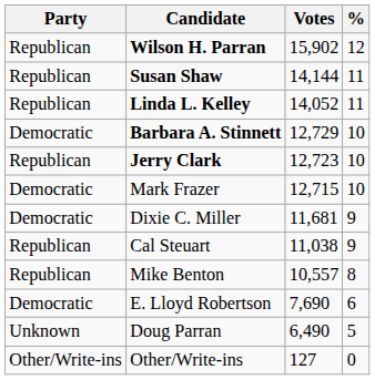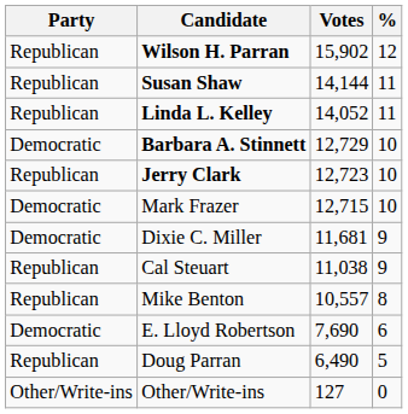Doug Parran | Party: Unknown -> Republican
